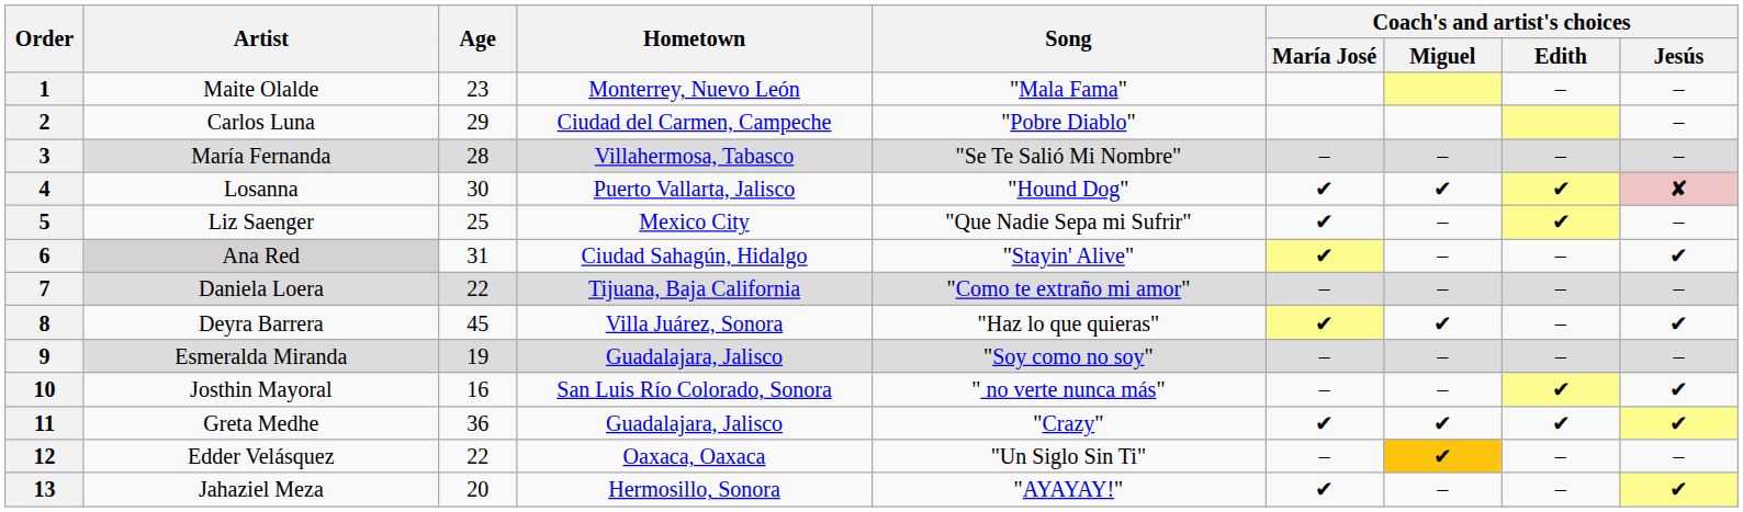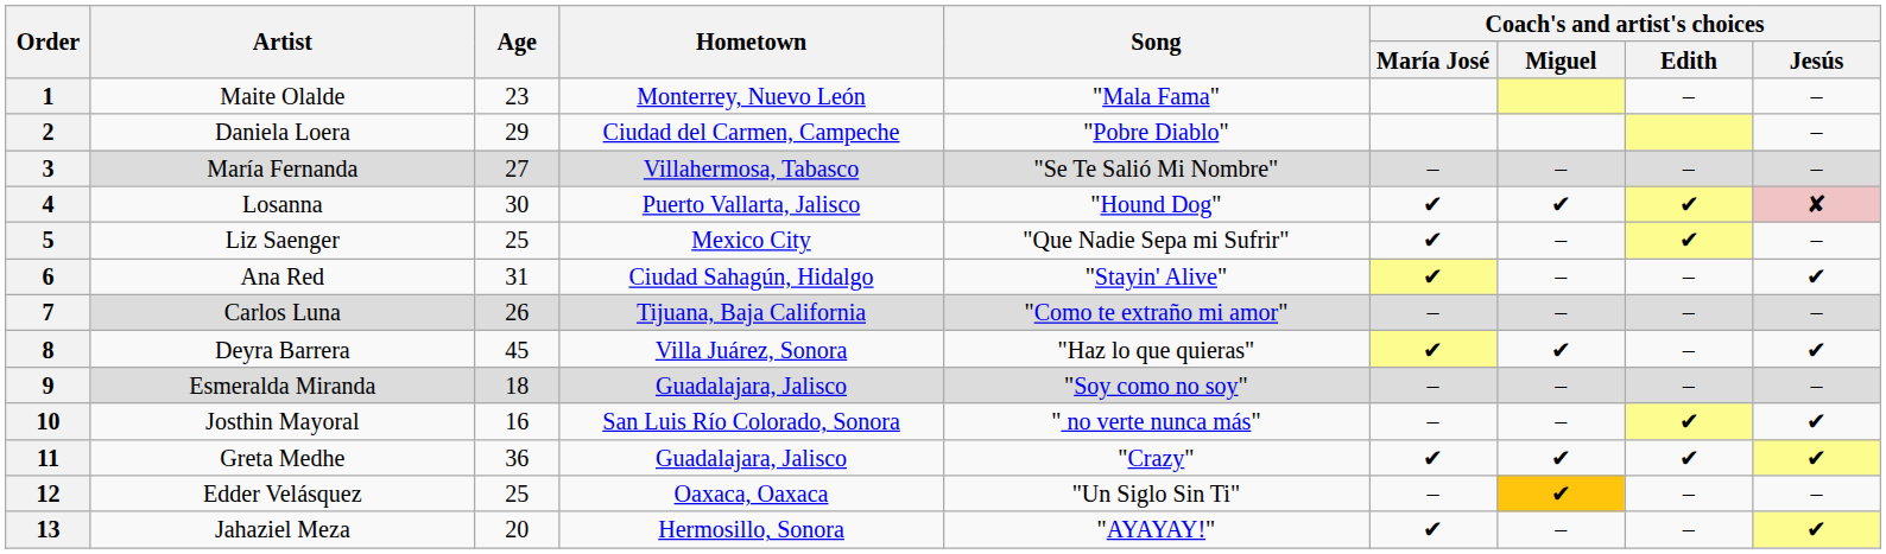2 | Artist: Carlos Luna -> Daniela Loera
3 | Age: 28 -> 27
6 | Artist: lightgrey background -> no background
7 | Artist: Daniela Loera -> Carlos Luna
7 | Age: 22 -> 26
9 | Age: 19 -> 18
12 | Age: 22 -> 25
